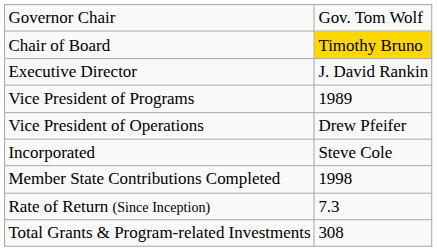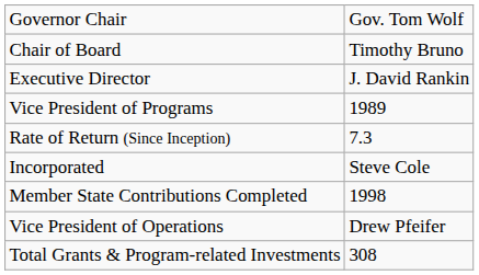Chair of Board | column 2: gold background -> no background
rows swapped: Vice President of Operations <-> Rate of Return (Since Inception)
